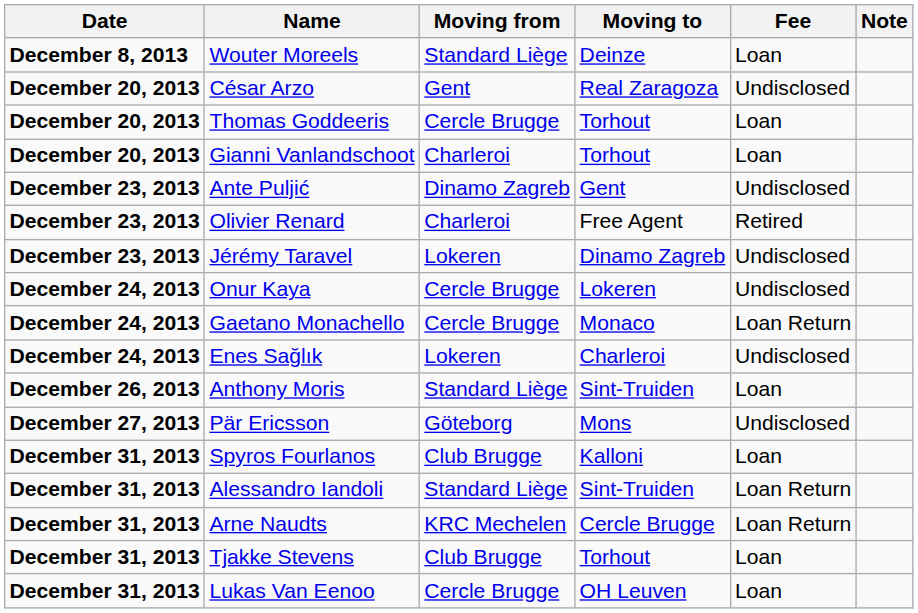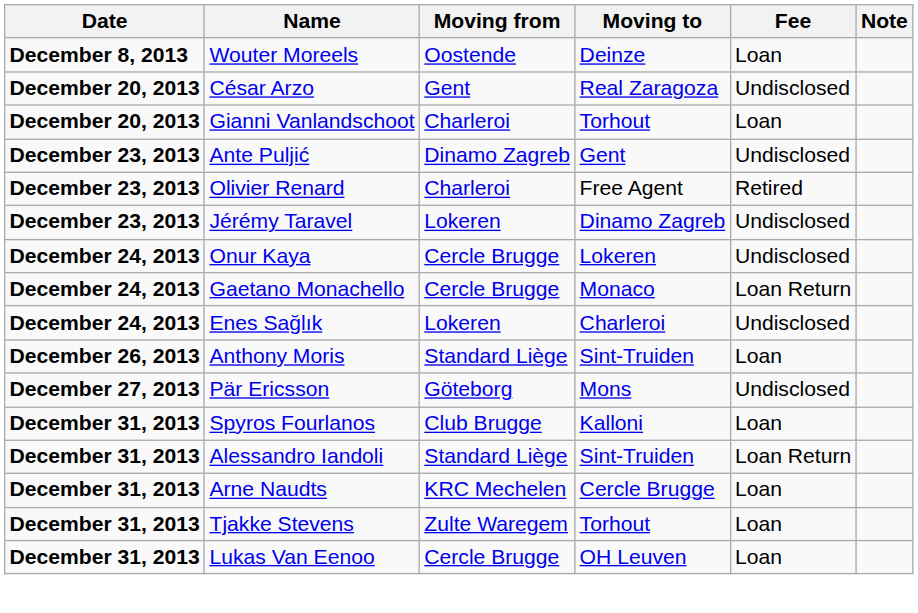Wouter Moreels | Moving from: Standard Liège -> Oostende
- row: December 20, 2013 | Thomas Goddeeris | Cercle Brugge | Torhout | Loan
Arne Naudts | Fee: Loan Return -> Loan
Tjakke Stevens | Moving from: Club Brugge -> Zulte Waregem
